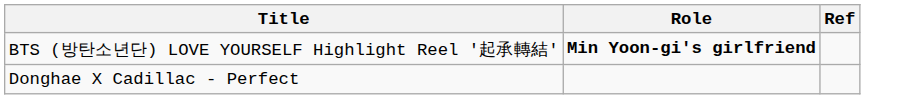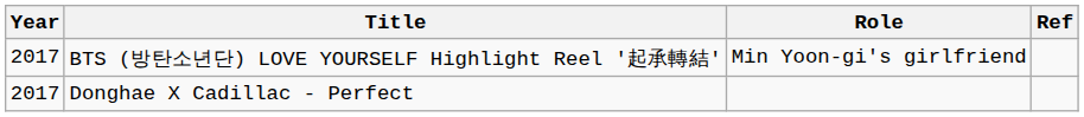+ column: Year | 2017 | 2017
BTS (방탄소년단) LOVE YOURSELF Highlight Reel '起承轉結' | Role: bold -> normal
